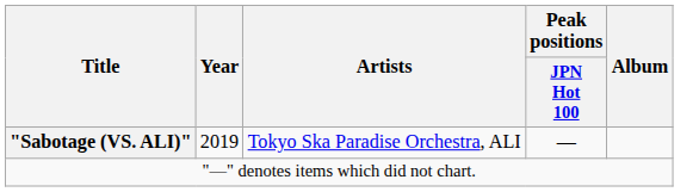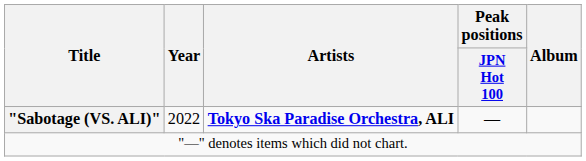"Sabotage (VS. ALI)" | Year: 2019 -> 2022
"Sabotage (VS. ALI)" | Artists: normal -> bold
